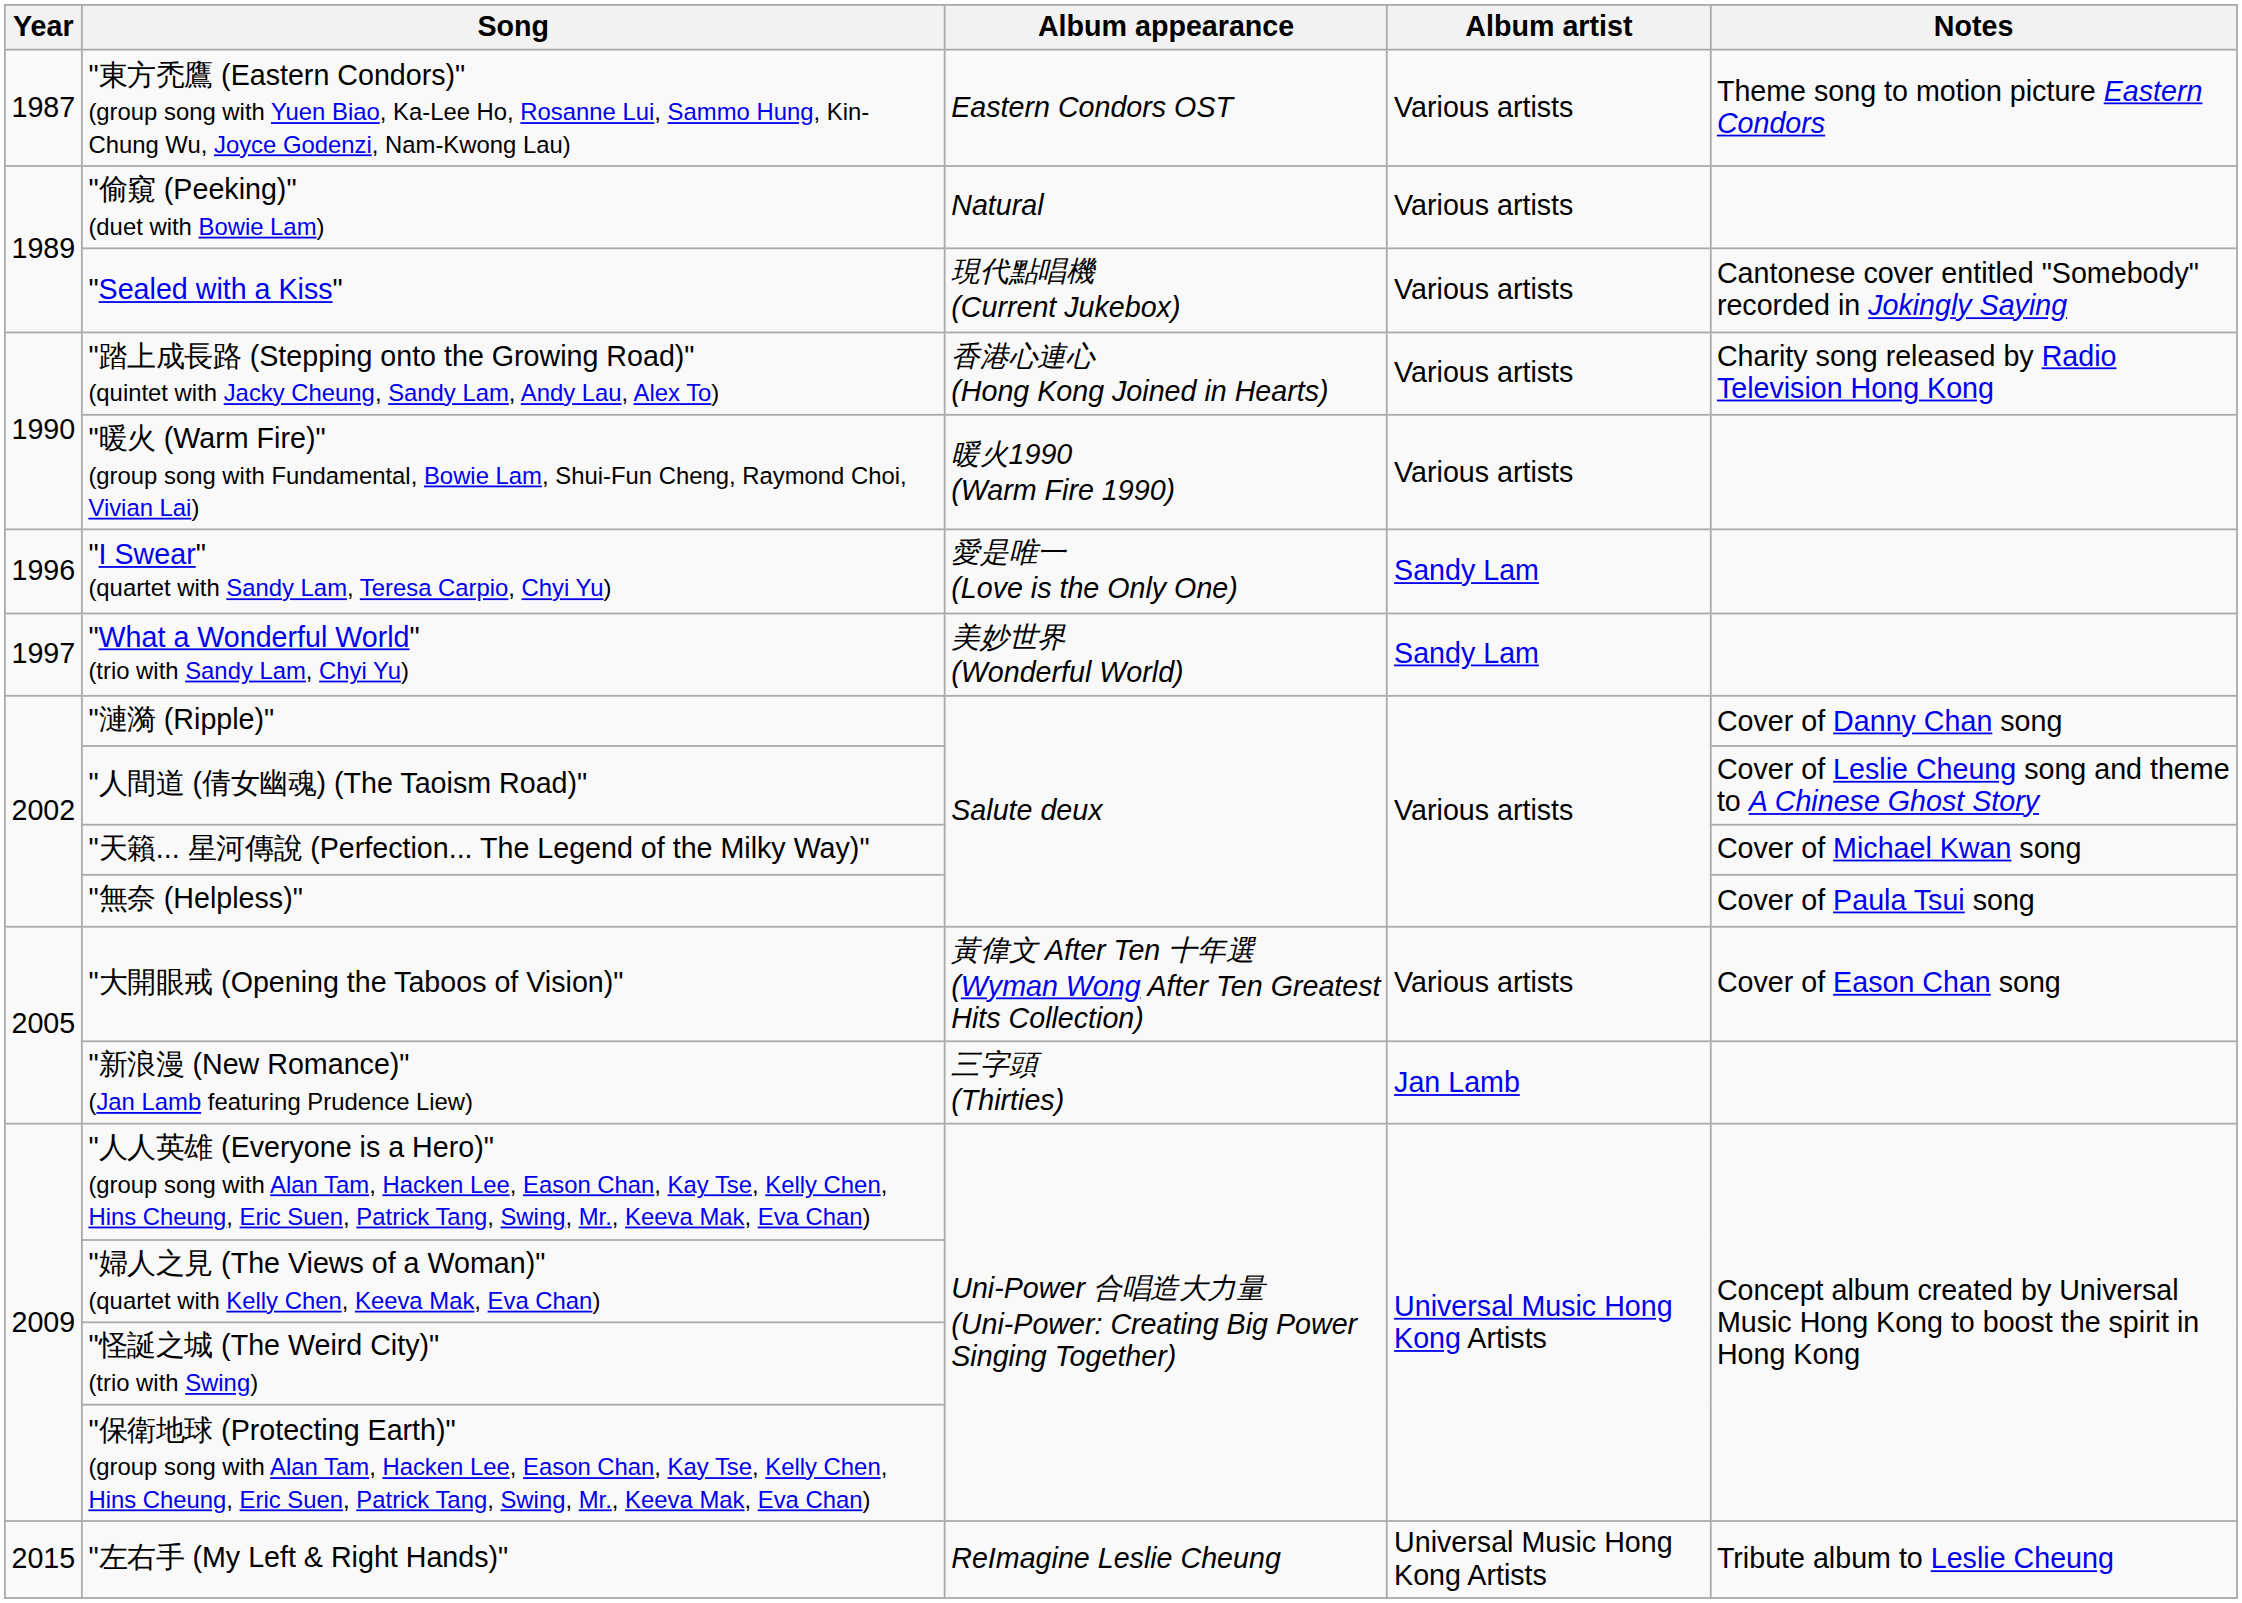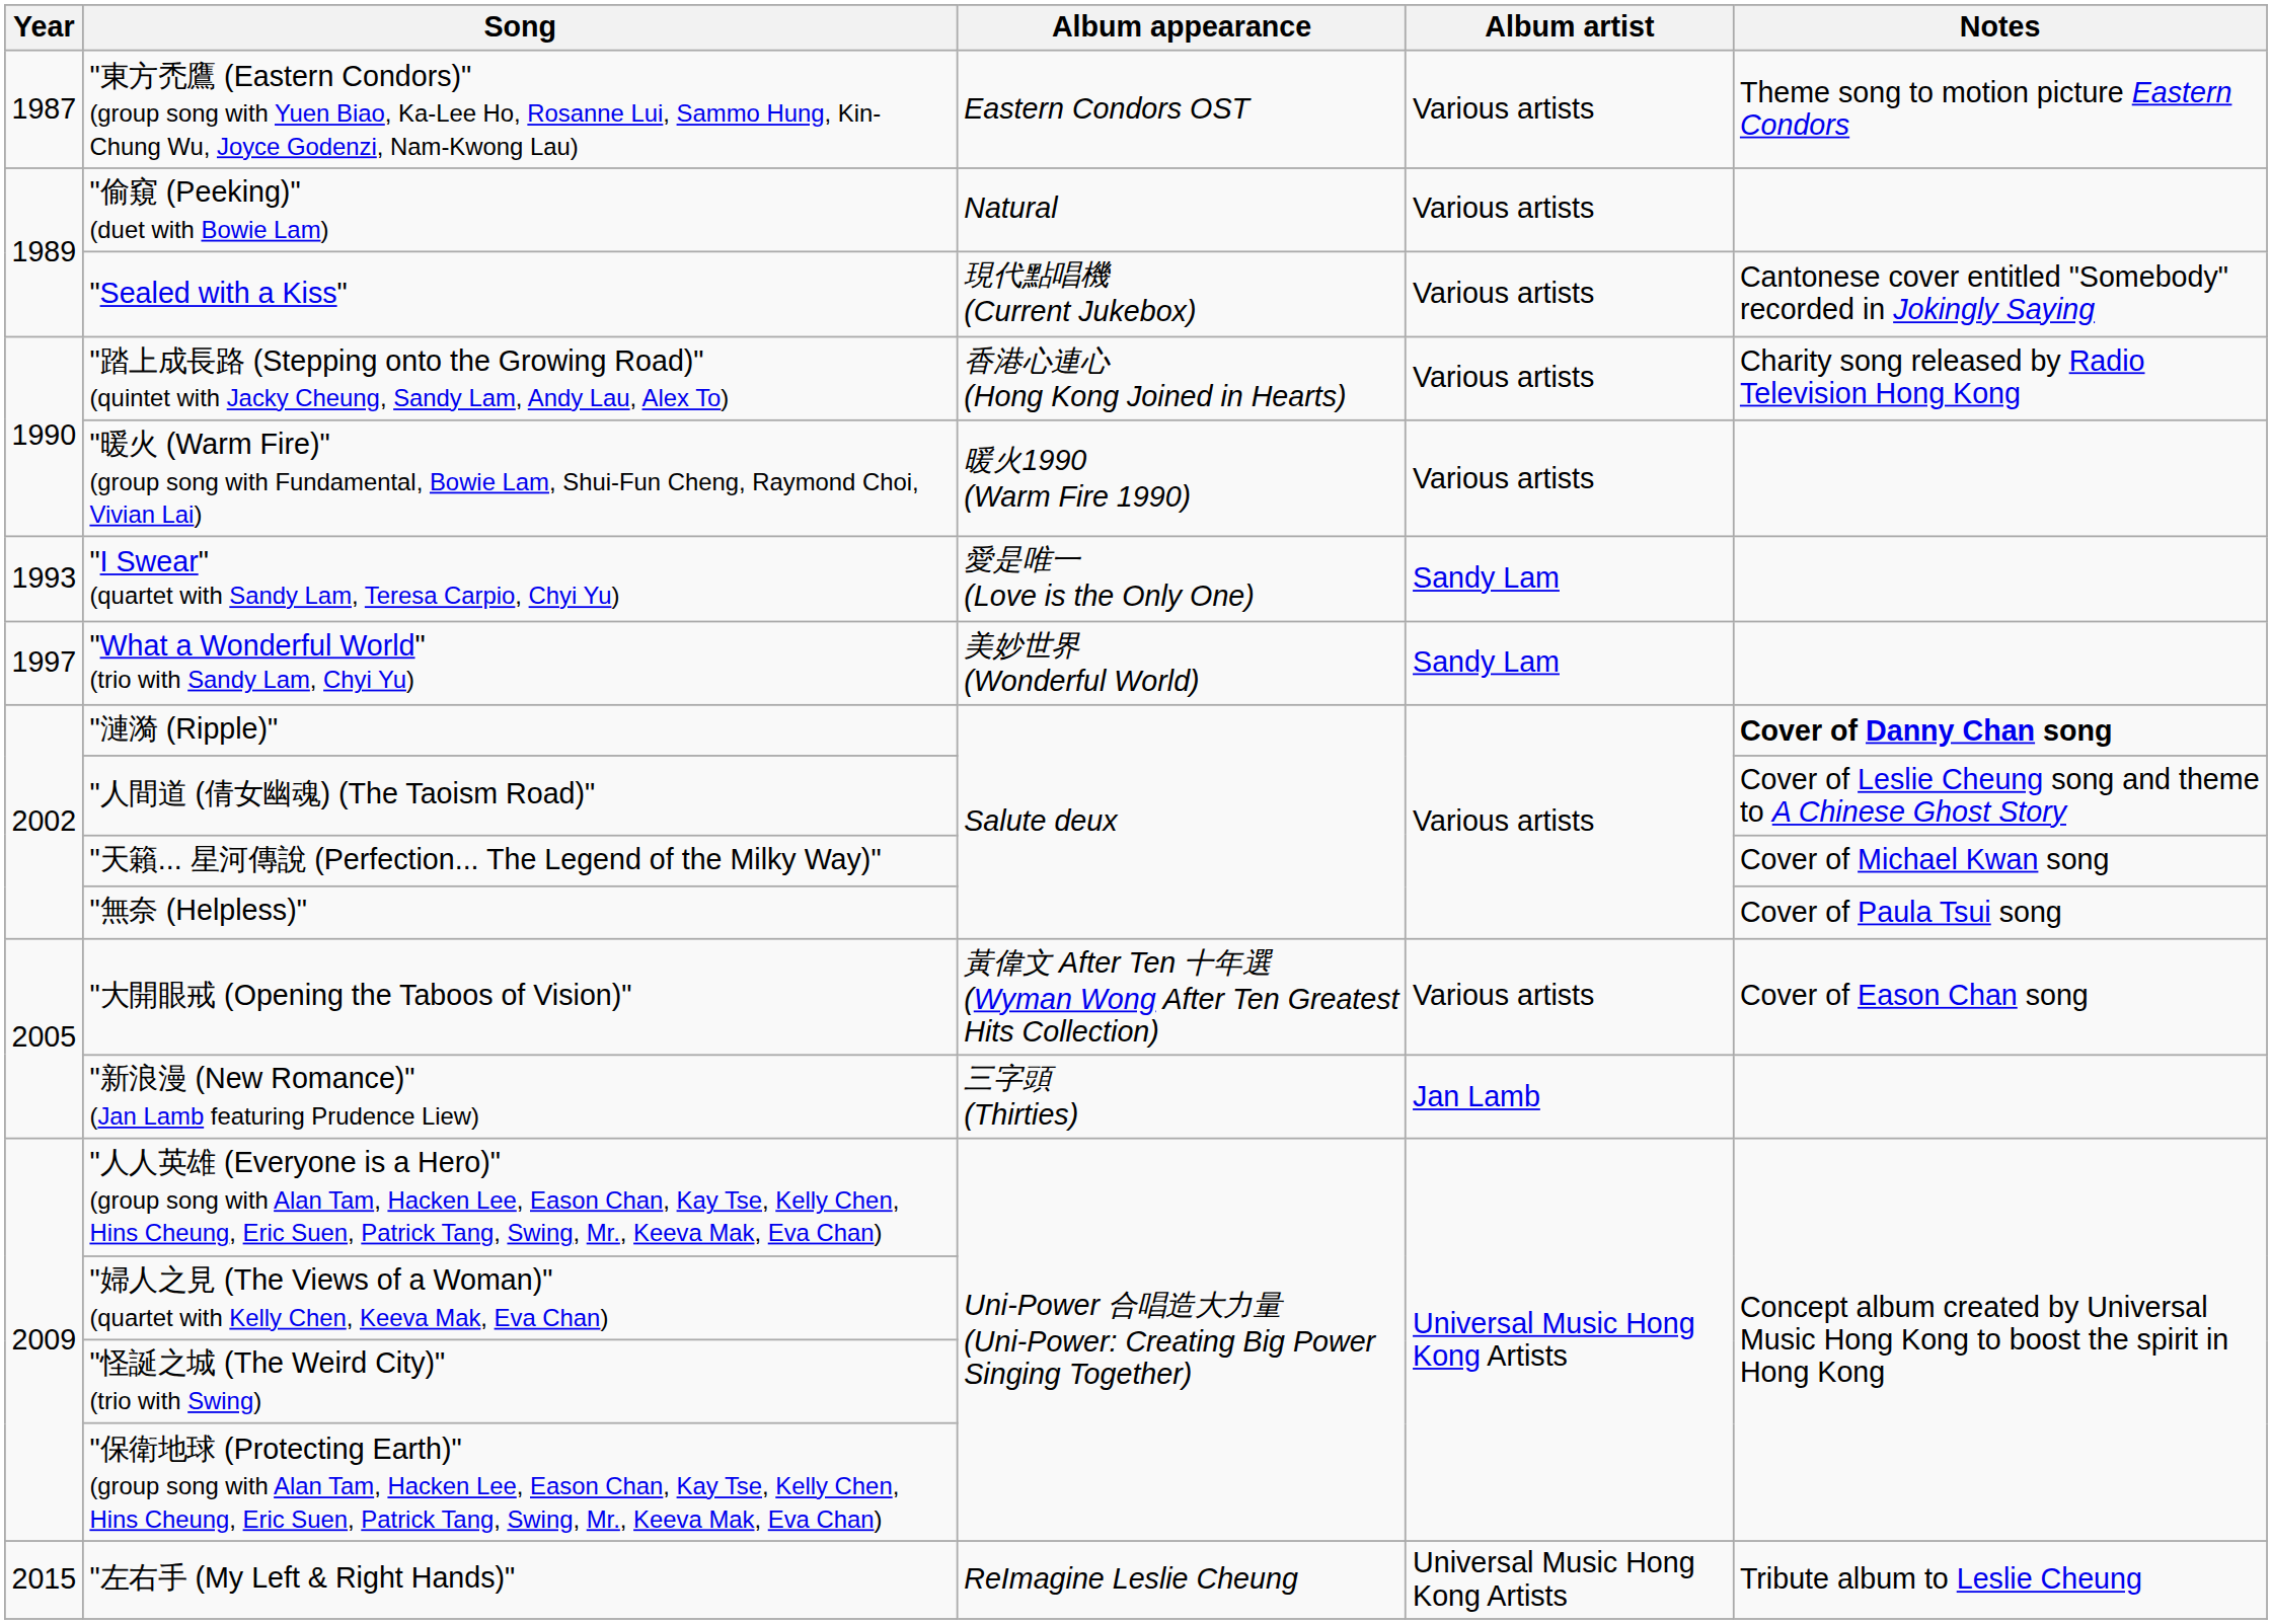"I Swear" (quartet with Sandy Lam, Teresa Carpio, Chyi Yu) | Year: 1996 -> 1993
"漣漪 (Ripple)" | Notes: normal -> bold
